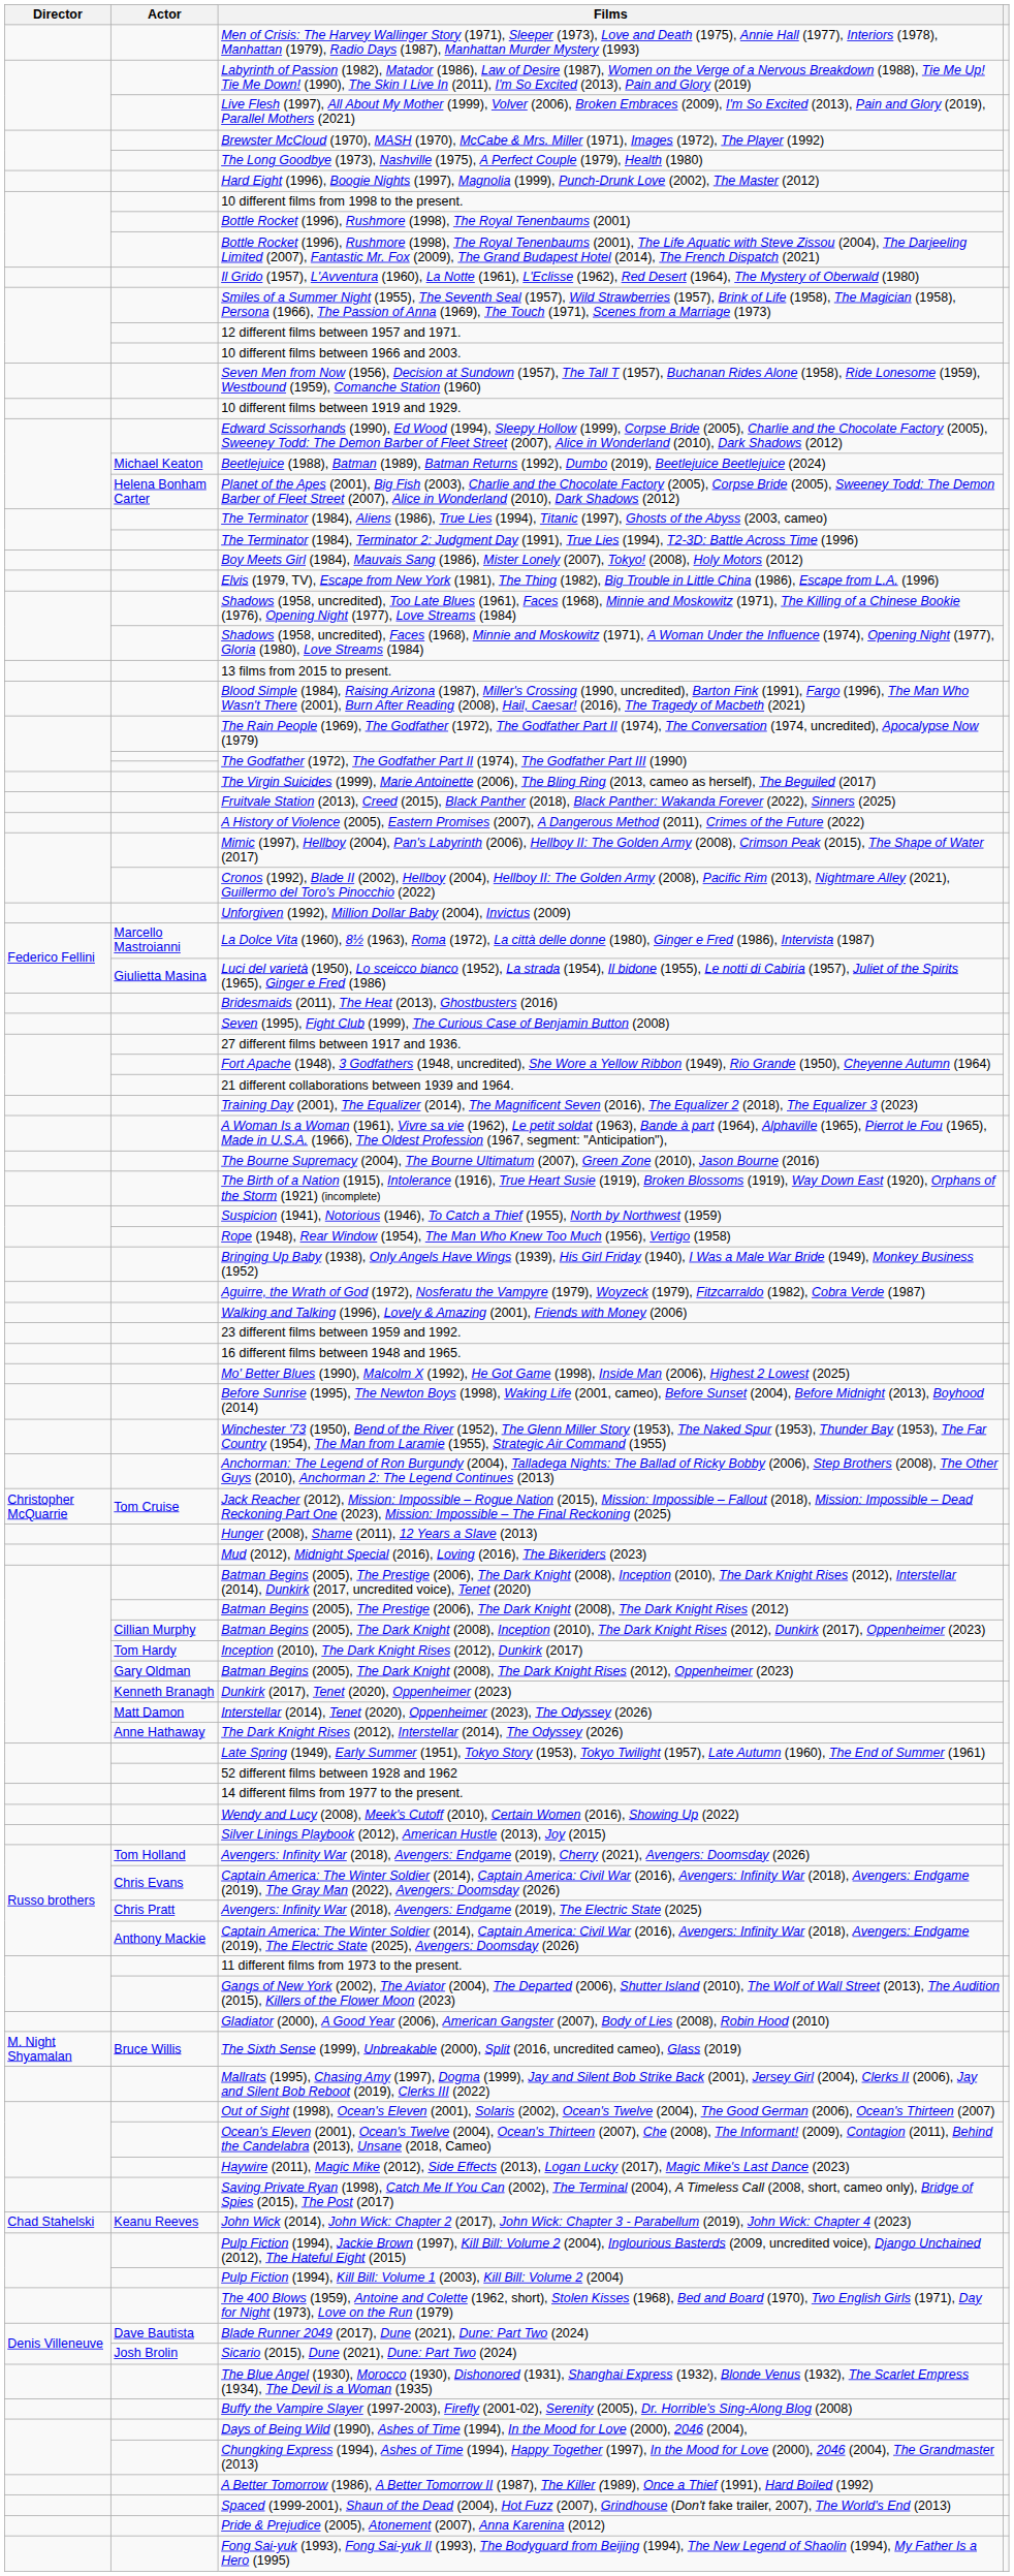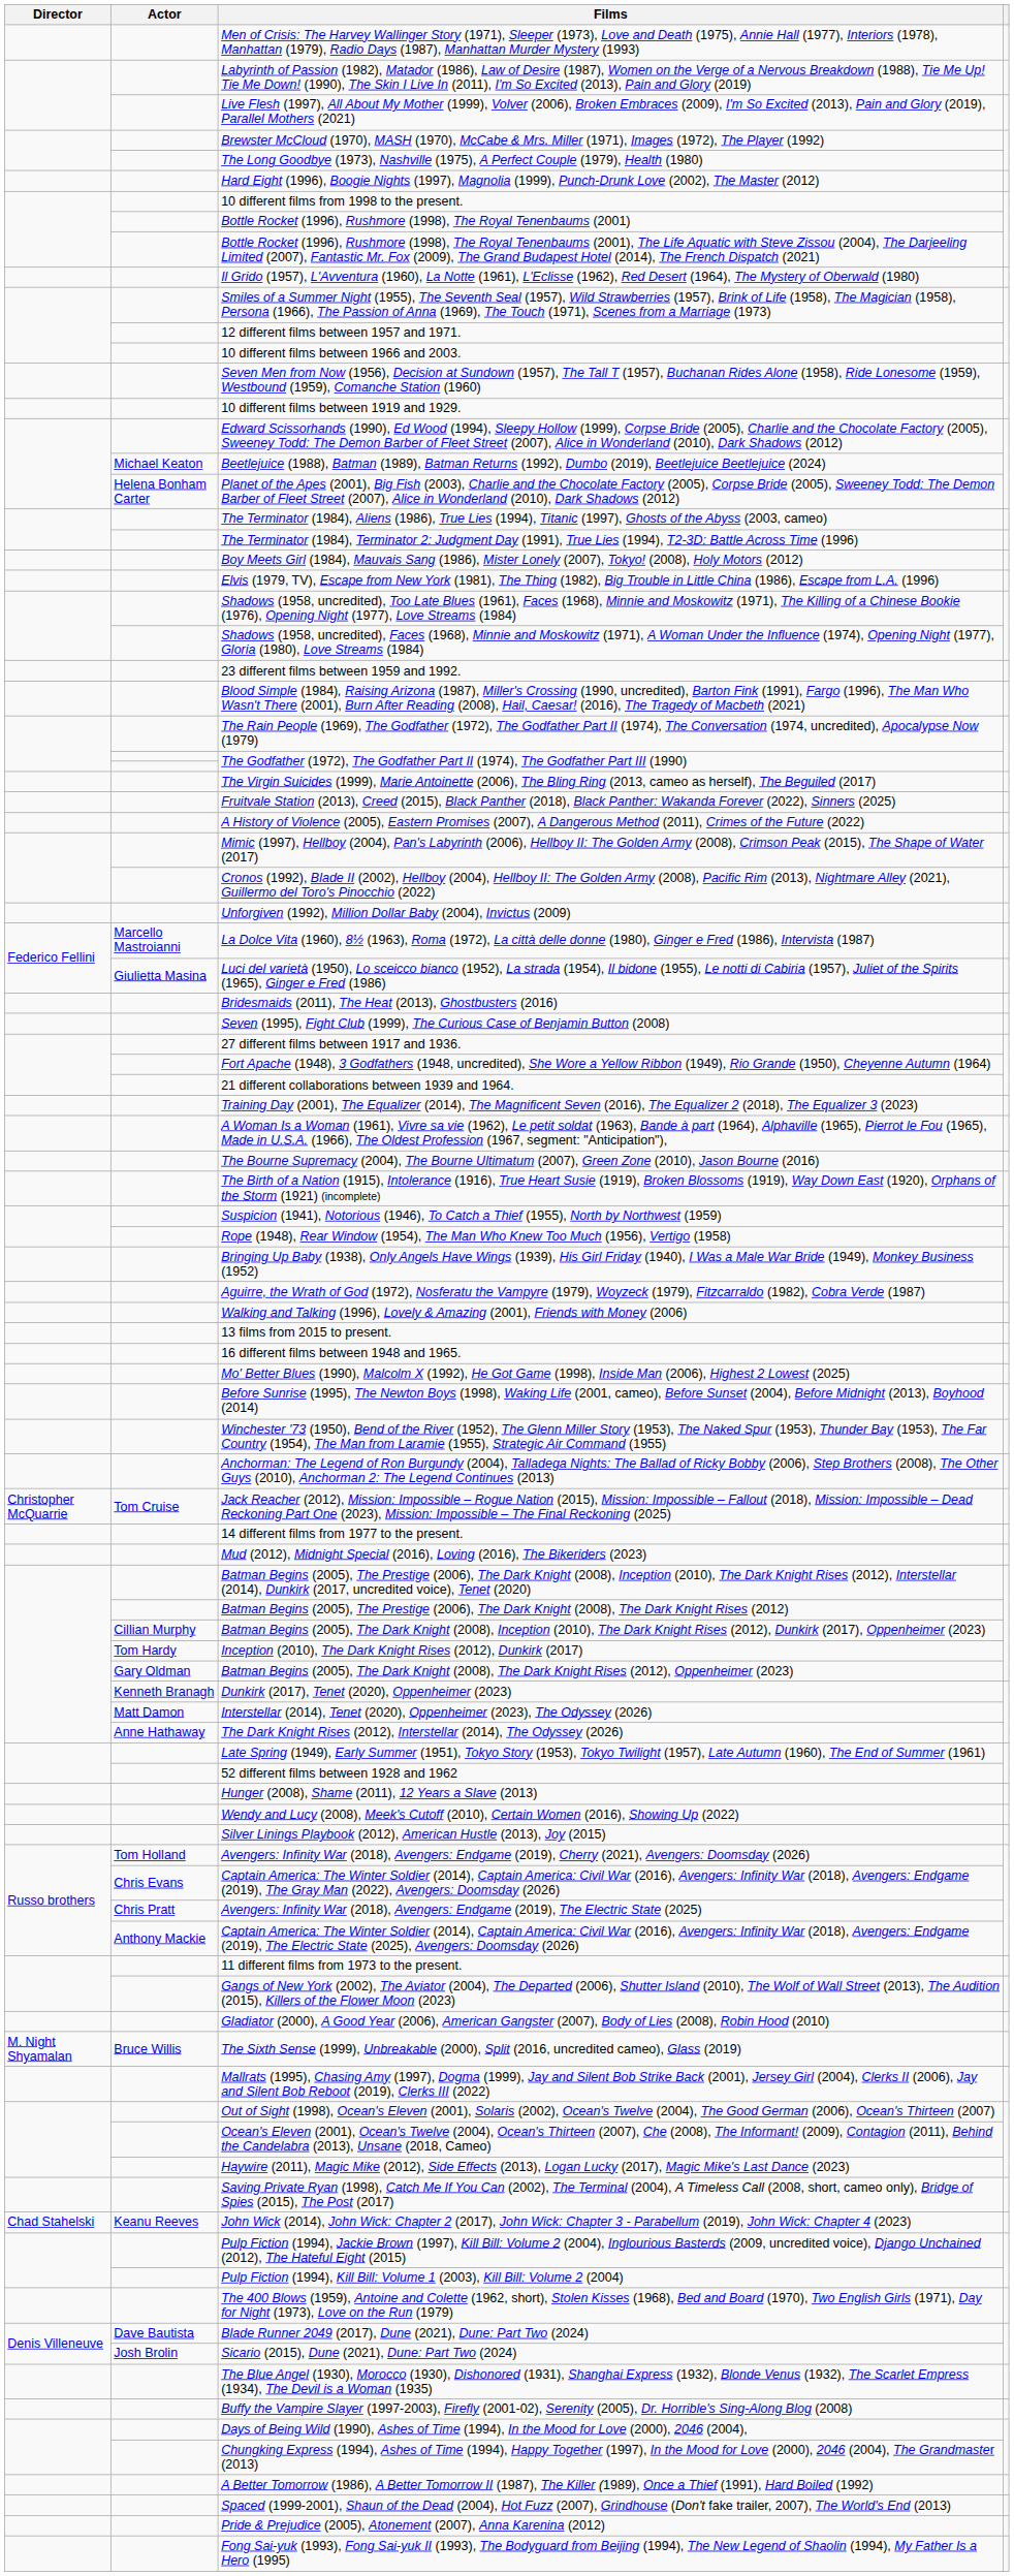rows swapped: 23 different films between 1959 and 1992. <-> 13 films from 2015 to present.
rows swapped: Hunger (2008), Shame (2011), 12 Years a Slave (2013) <-> 14 different films from 1977 to the present.
